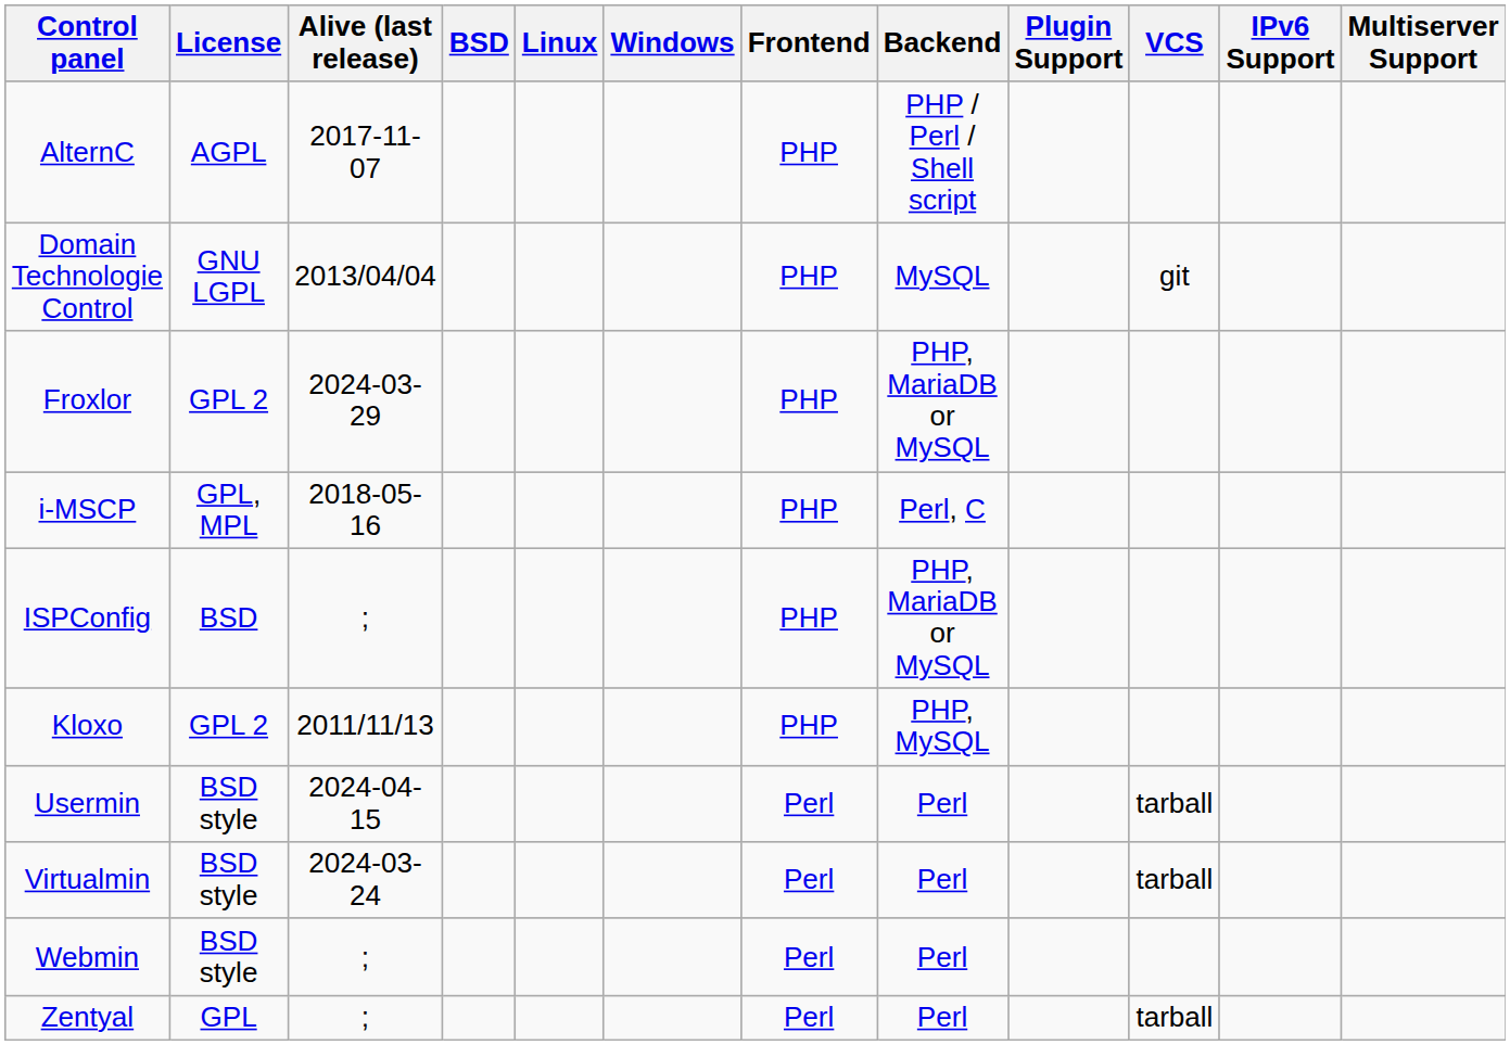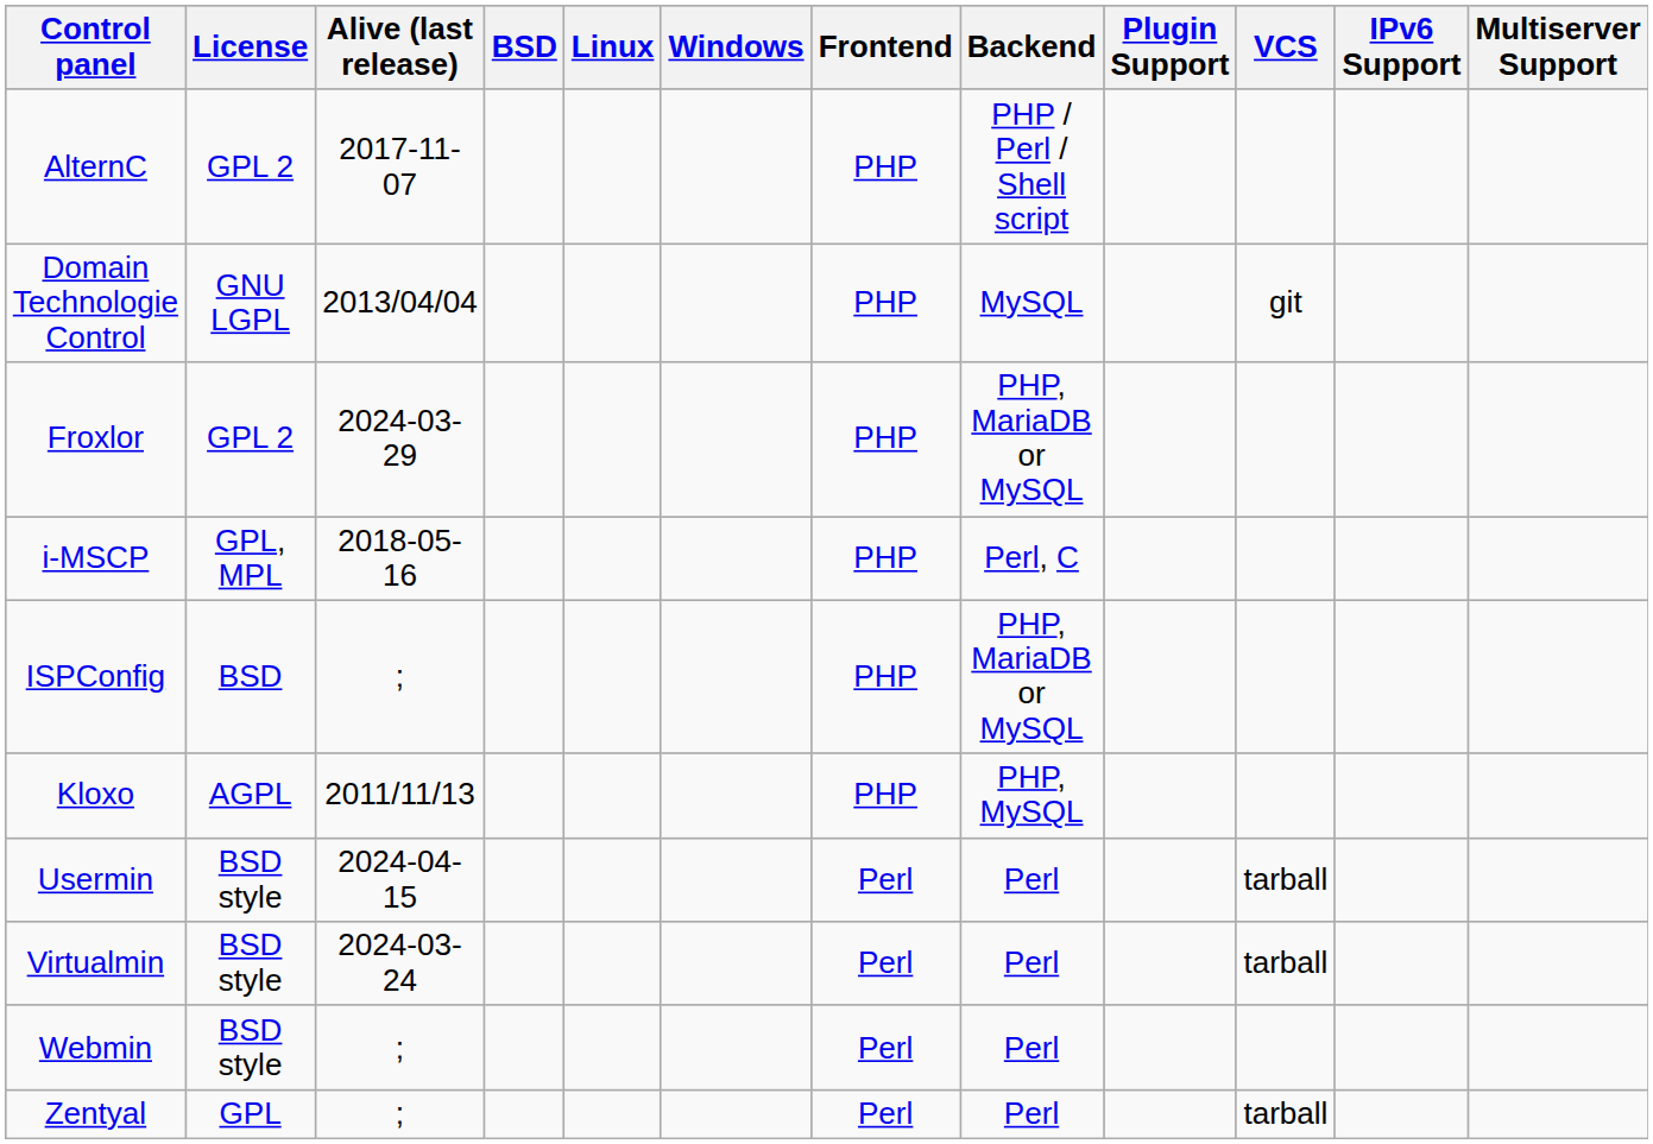AlternC | License: AGPL -> GPL 2
Kloxo | License: GPL 2 -> AGPL
